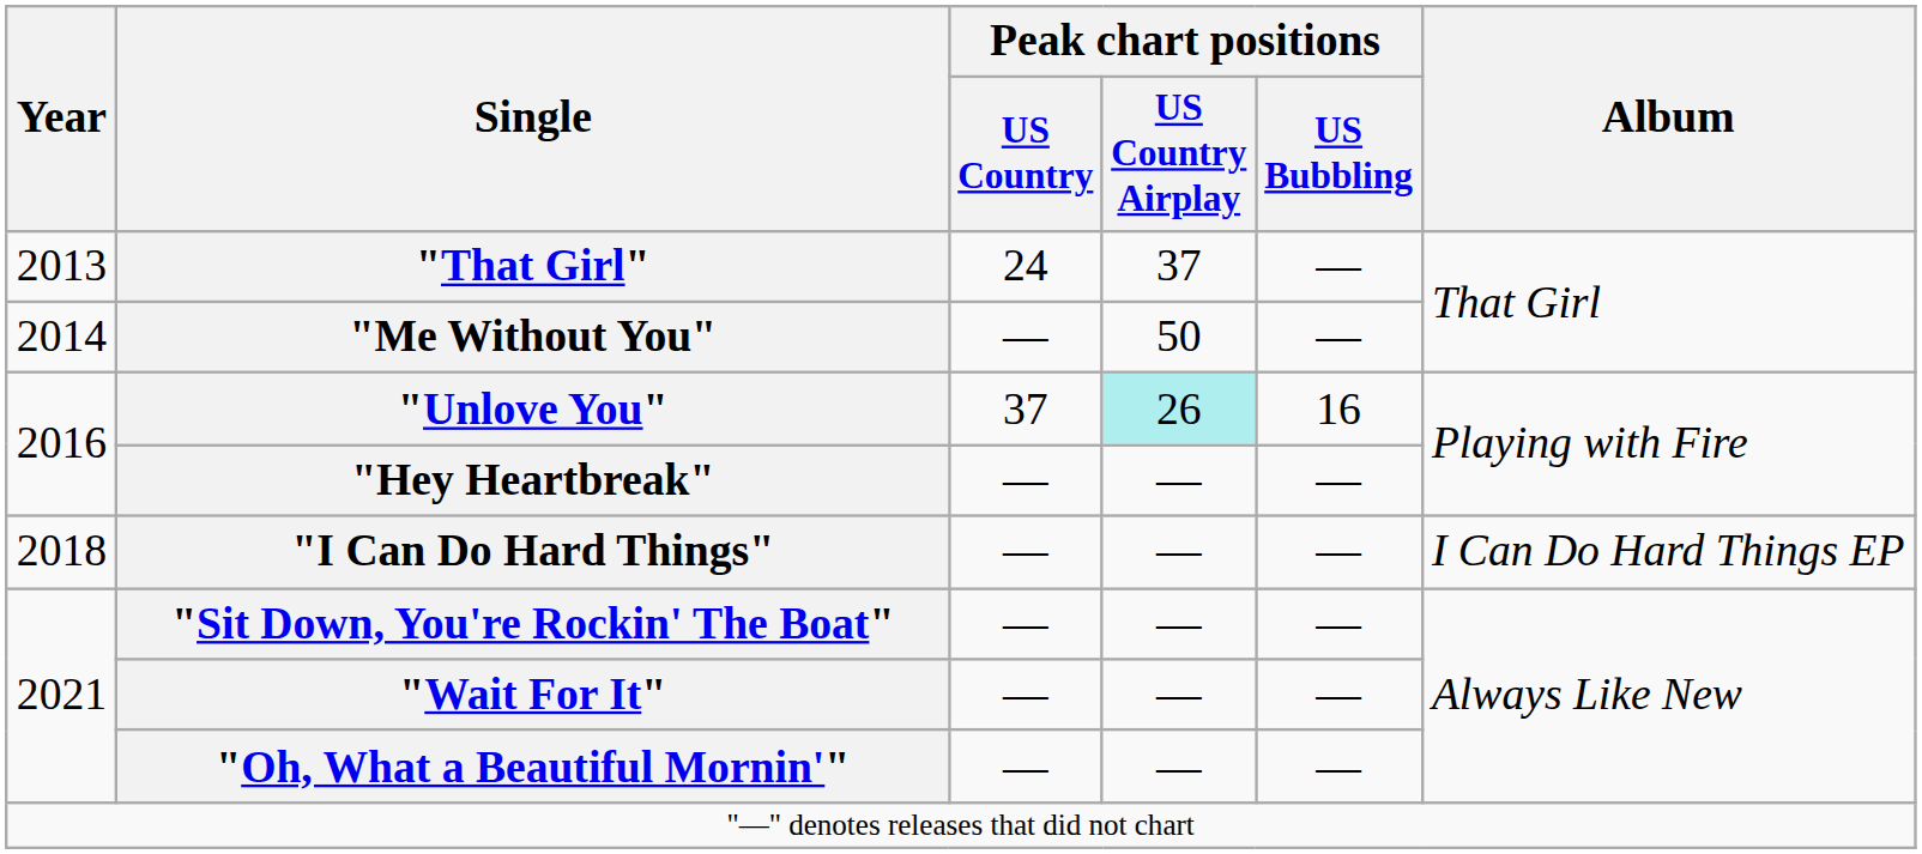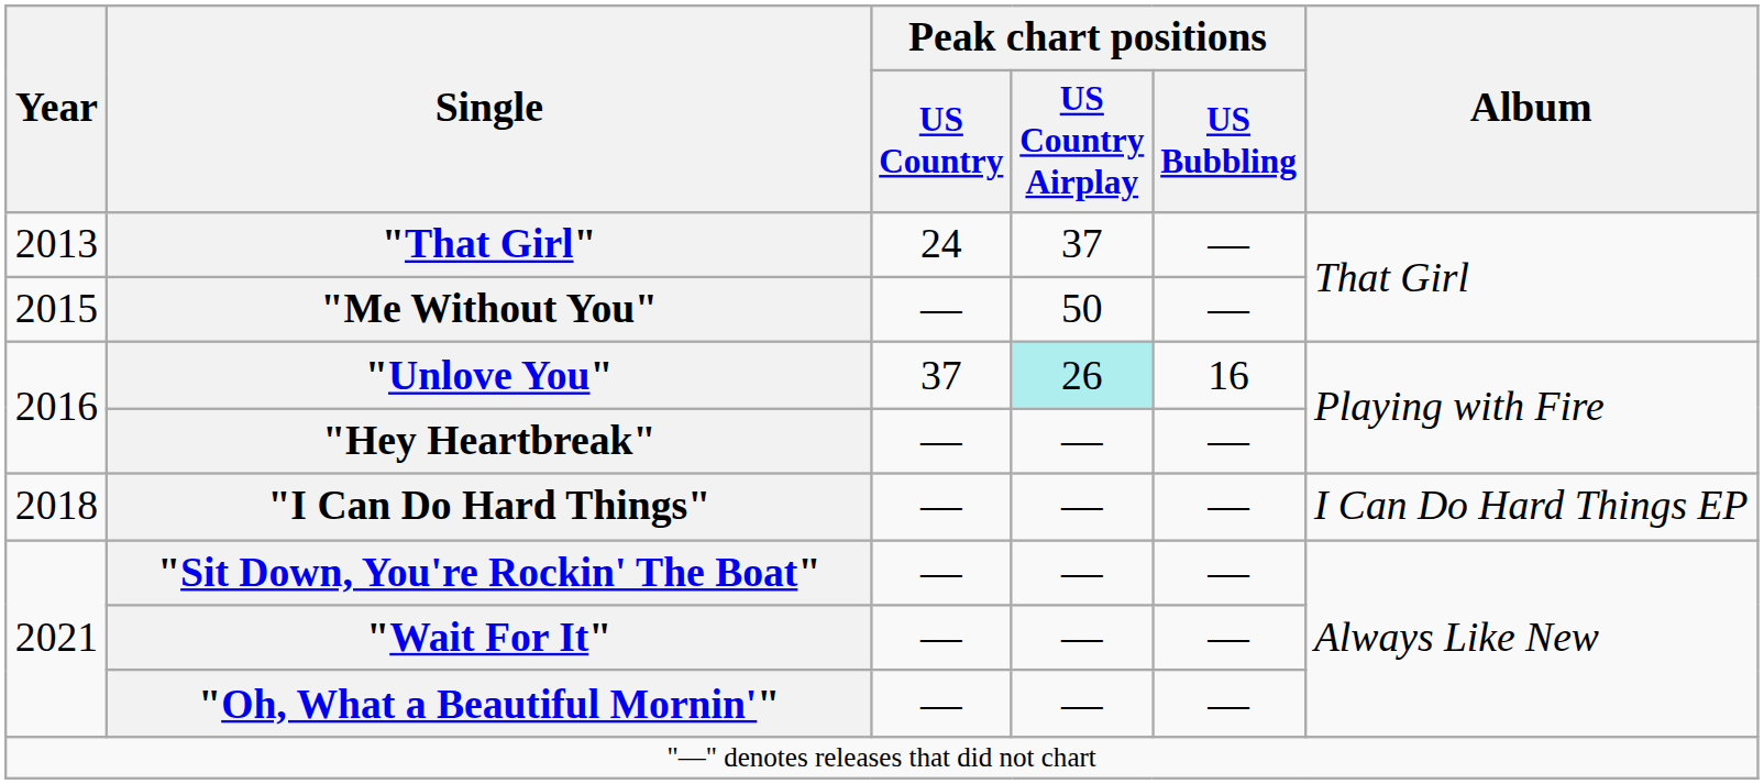"Me Without You" | Year: 2014 -> 2015
